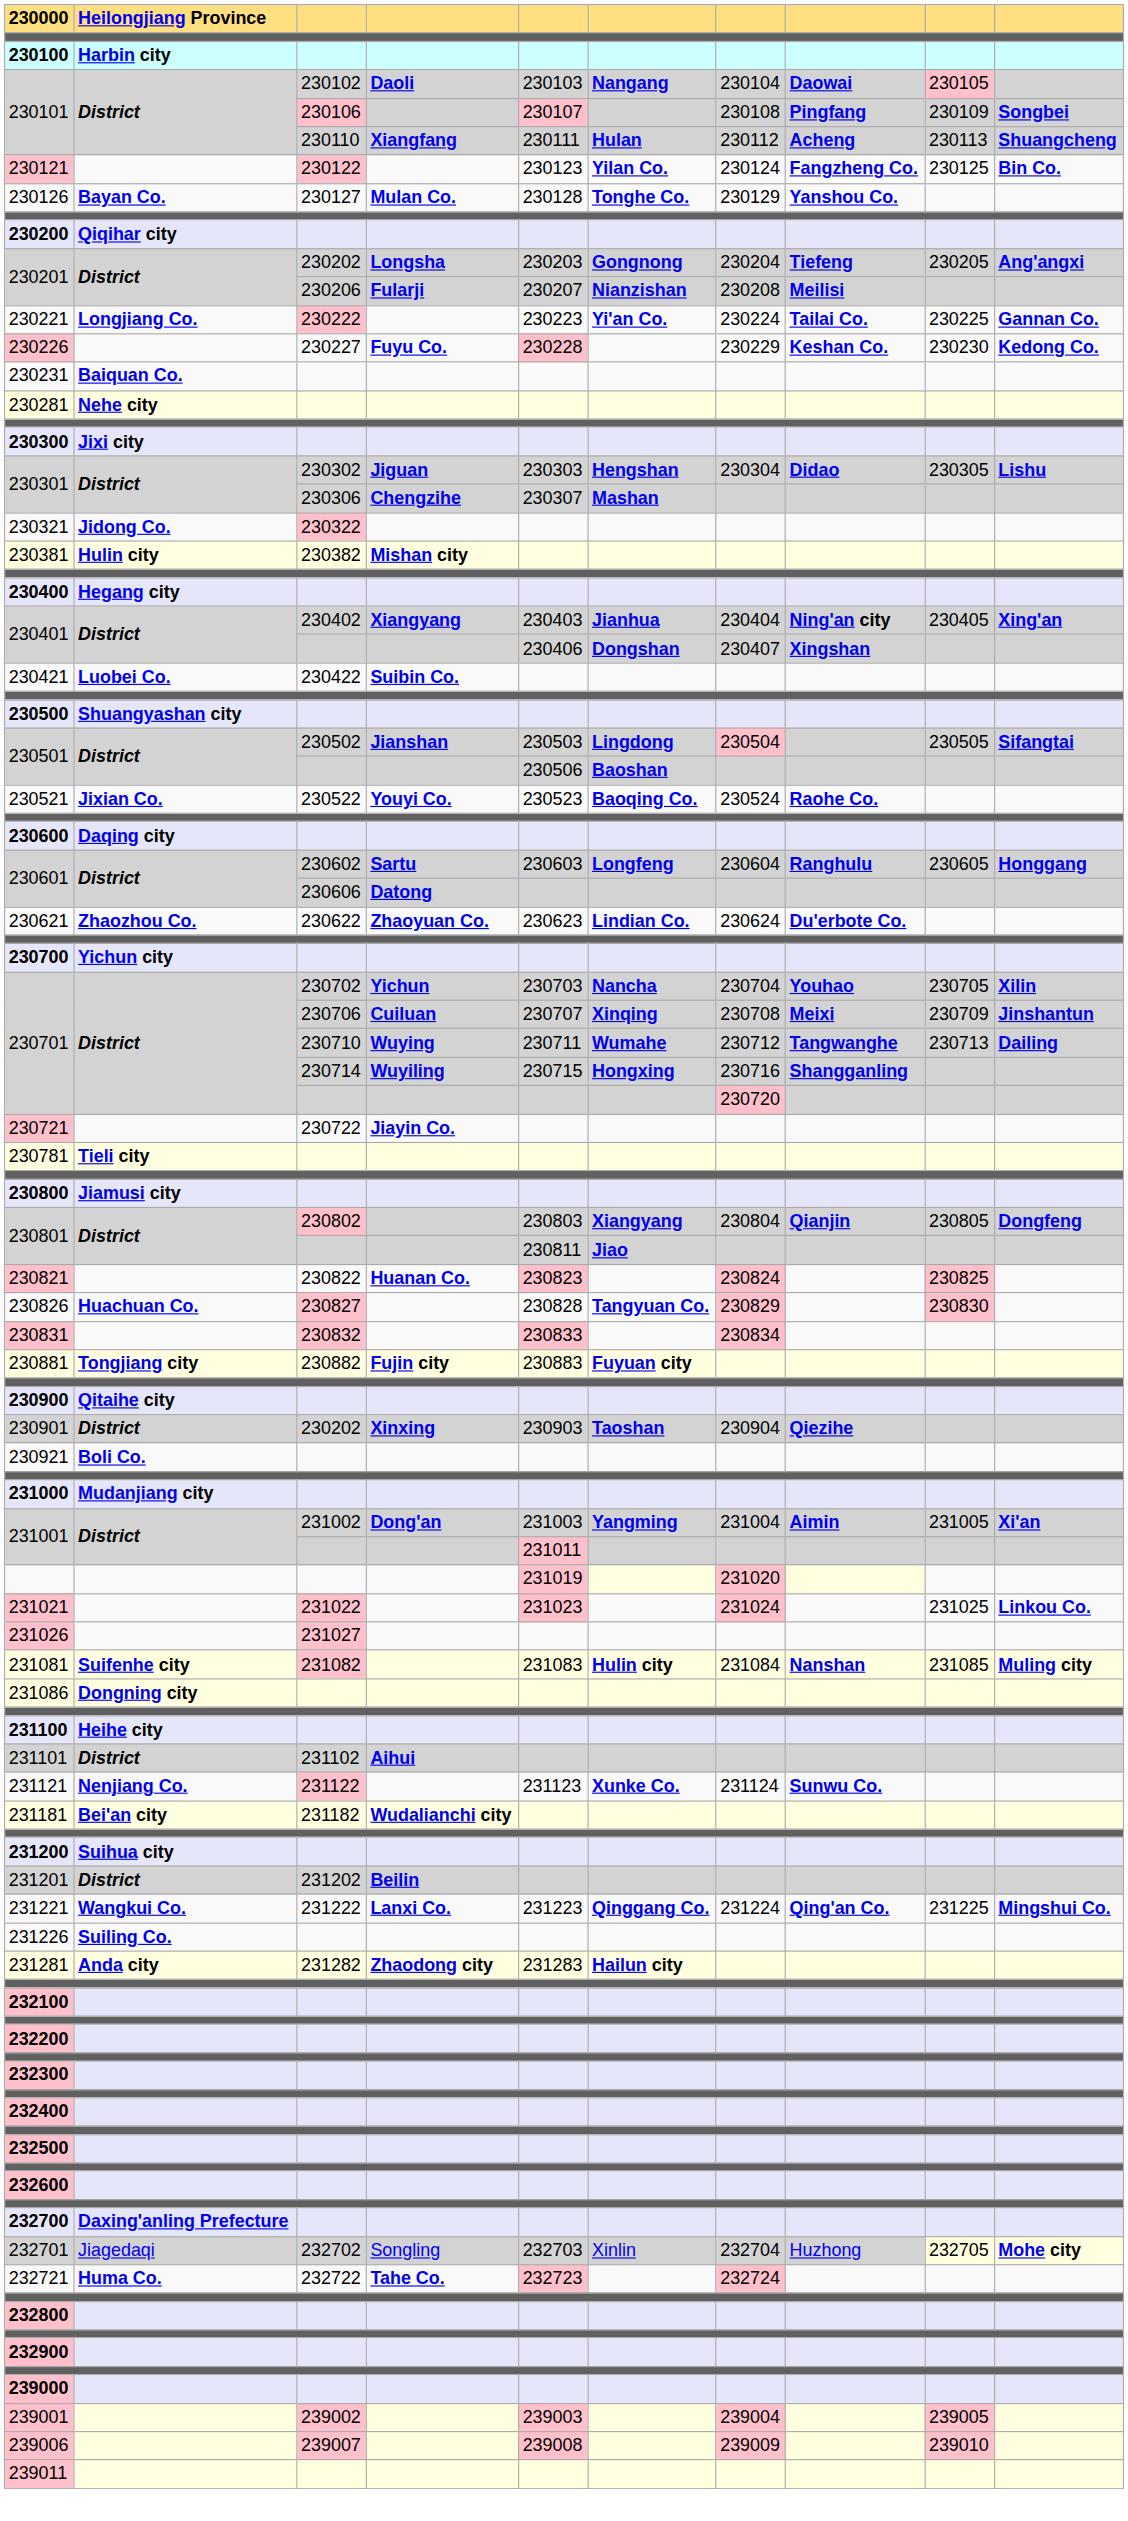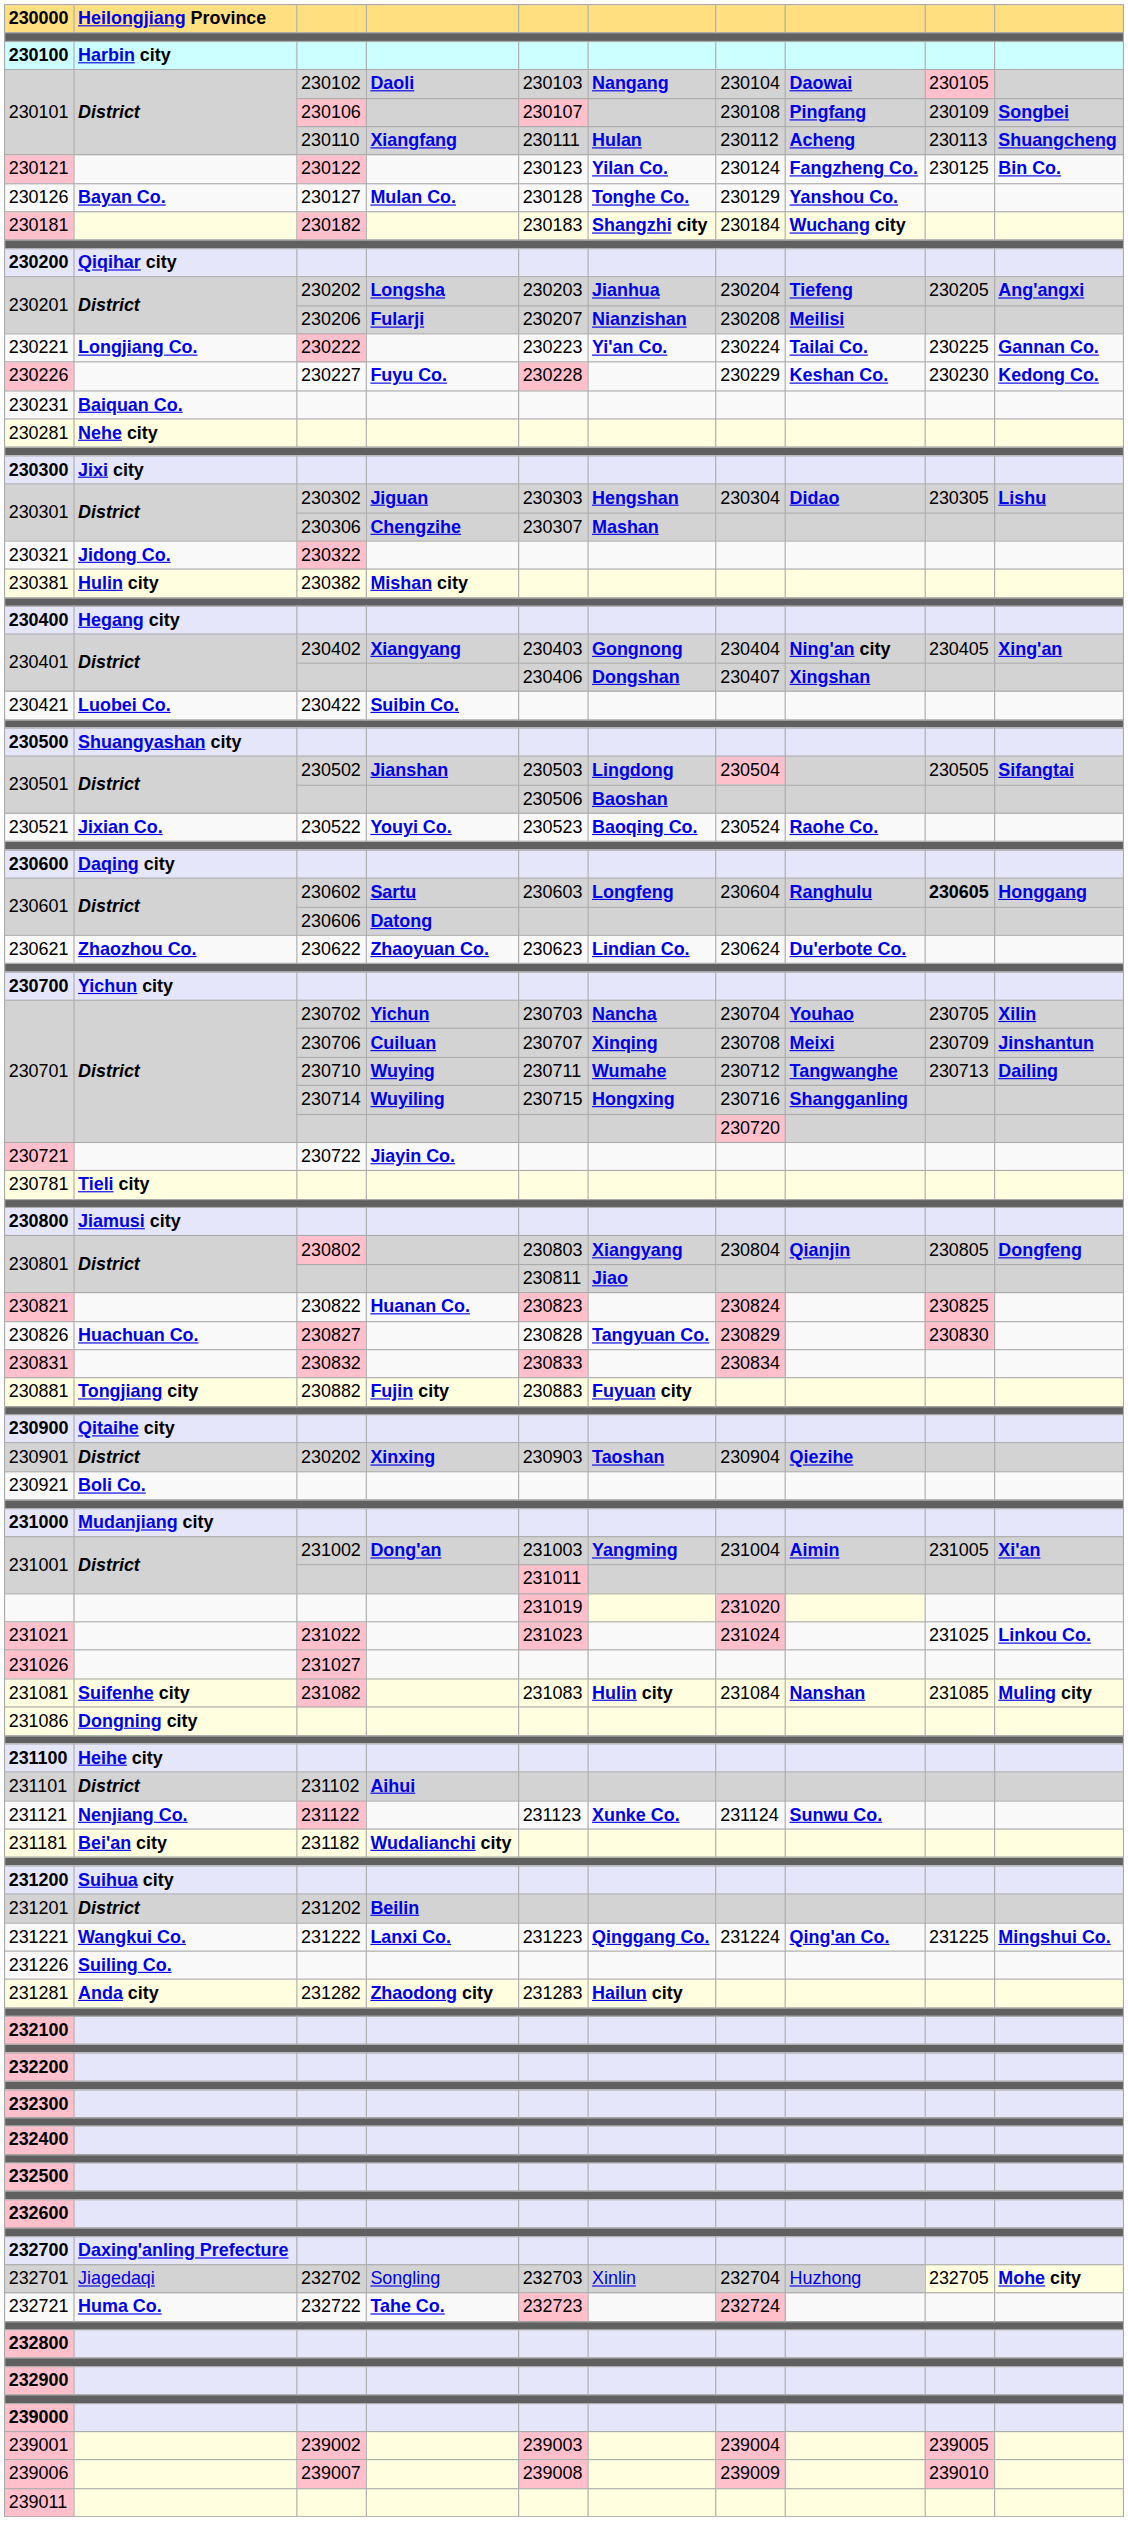+ row: 230181 | 230182 | 230183 | Shangzhi city | 230184 | Wuchang city
230201 / 230202 | column 6: Gongnong -> Jianhua
230401 / 230402 | column 6: Jianhua -> Gongnong
230601 / 230602 | column 9: normal -> bold
